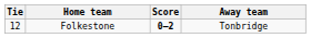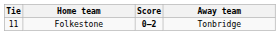Folkestone | Tie: 12 -> 11
